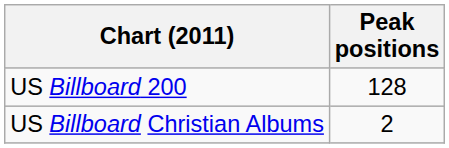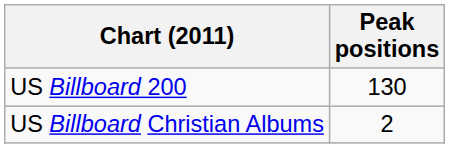US Billboard 200 | Peak positions: 128 -> 130
